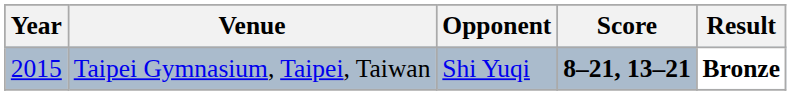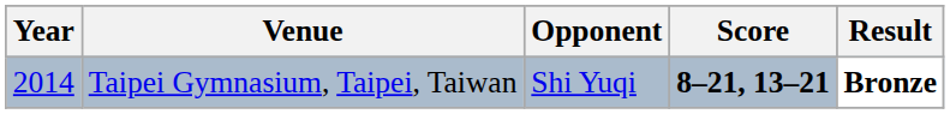Taipei Gymnasium, Taipei, Taiwan | Year: 2015 -> 2014
